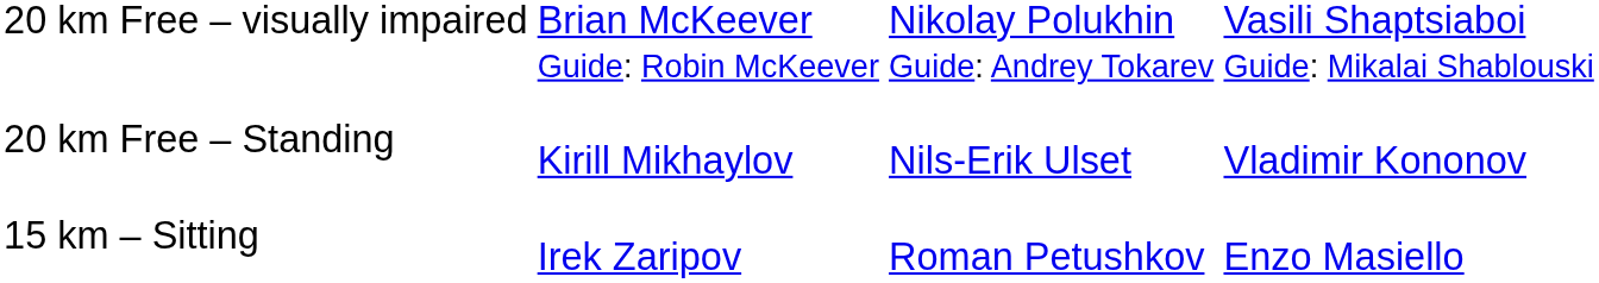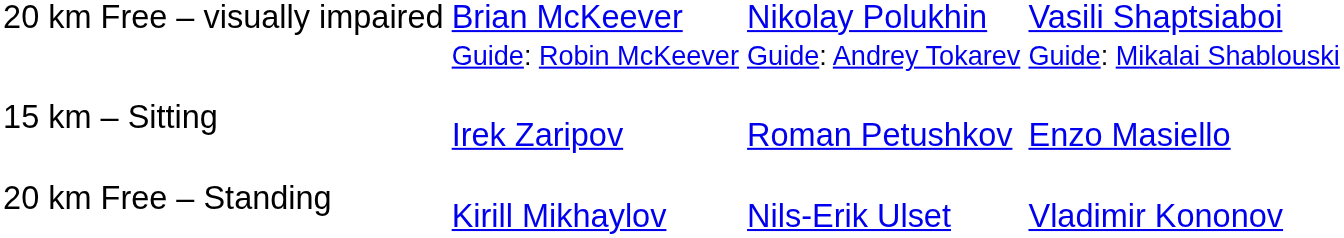rows swapped: 15 km – Sitting <-> 20 km Free – Standing
